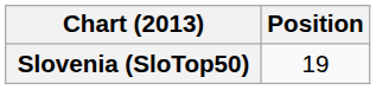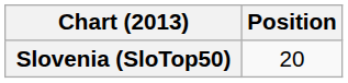Slovenia (SloTop50) | Position: 19 -> 20
